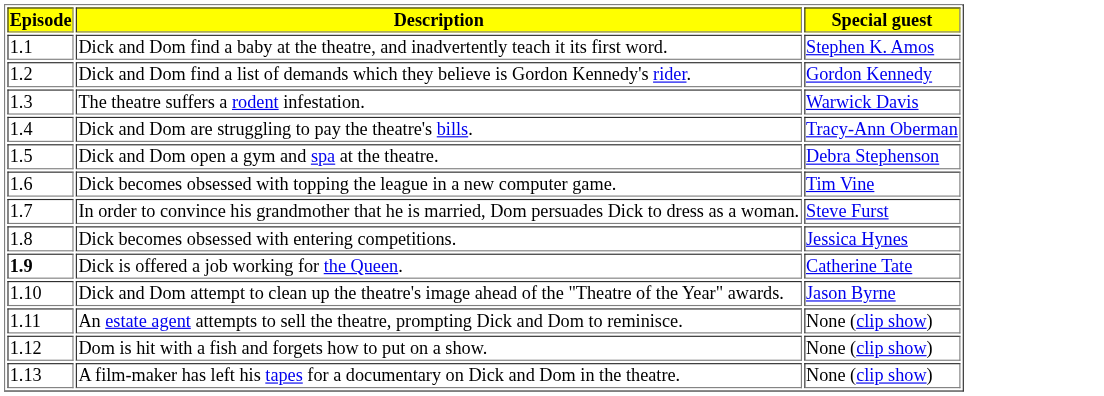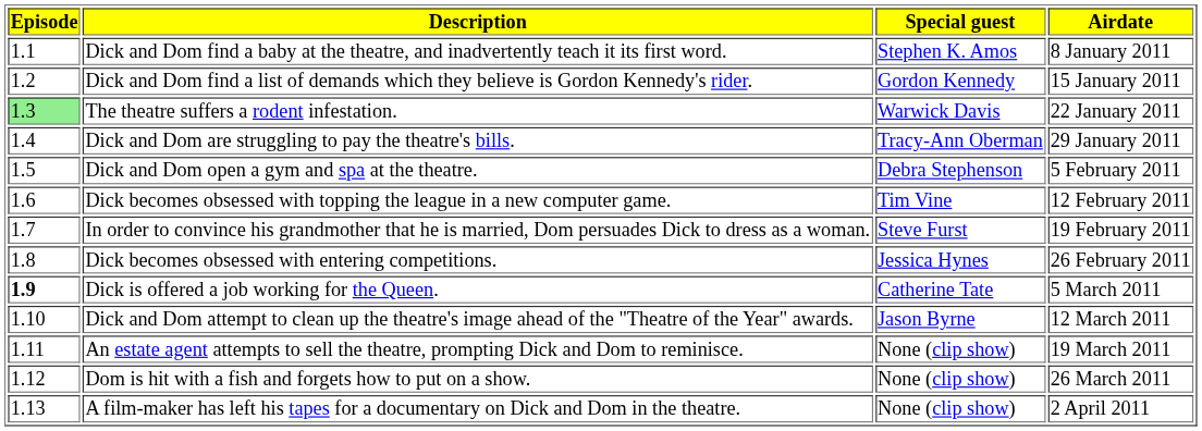+ column: Airdate | 8 January 2011 | 15 January 2011 | 22 January 2011 | 29 January 2011 | 5 February 2011 | 12 February 2011 | 19 February 2011 | 26 February 2011 | 5 March 2011 | 12 March 2011 | 19 March 2011 | 26 March 2011 | 2 April 2011
The theatre suffers a rodent infestation. | Episode: no background -> lightgreen background
